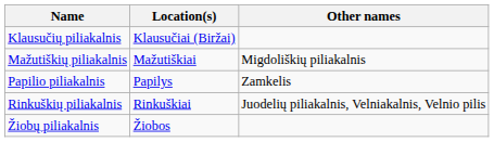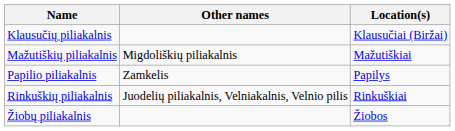columns swapped: Other names <-> Location(s)
